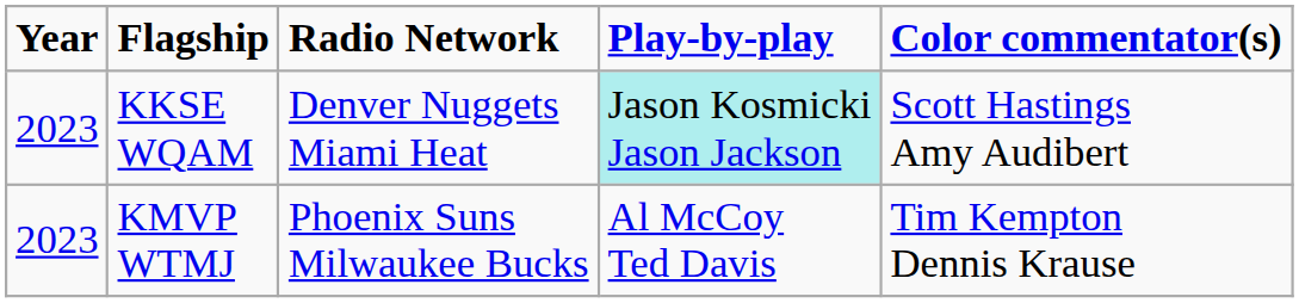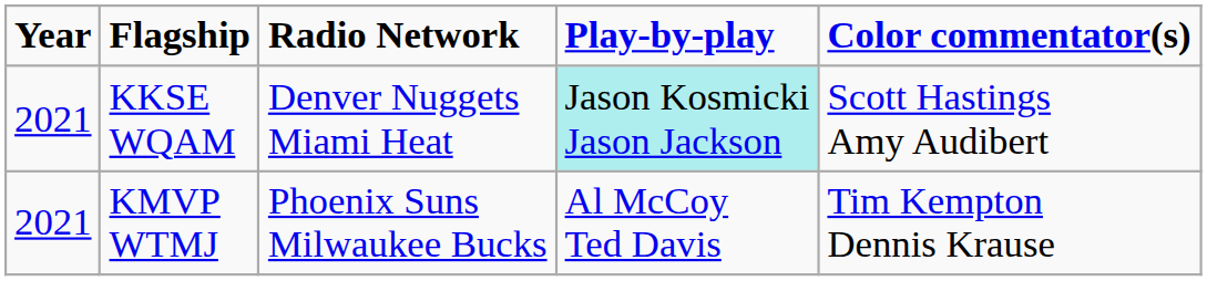KKSE WQAM | Year: 2023 -> 2021
KMVP WTMJ | Year: 2023 -> 2021
